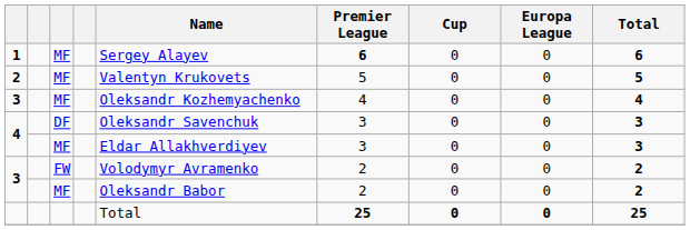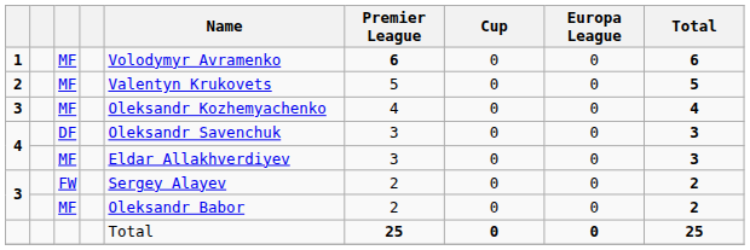1 | Name: Sergey Alayev -> Volodymyr Avramenko
3 / FW | Name: Volodymyr Avramenko -> Sergey Alayev
